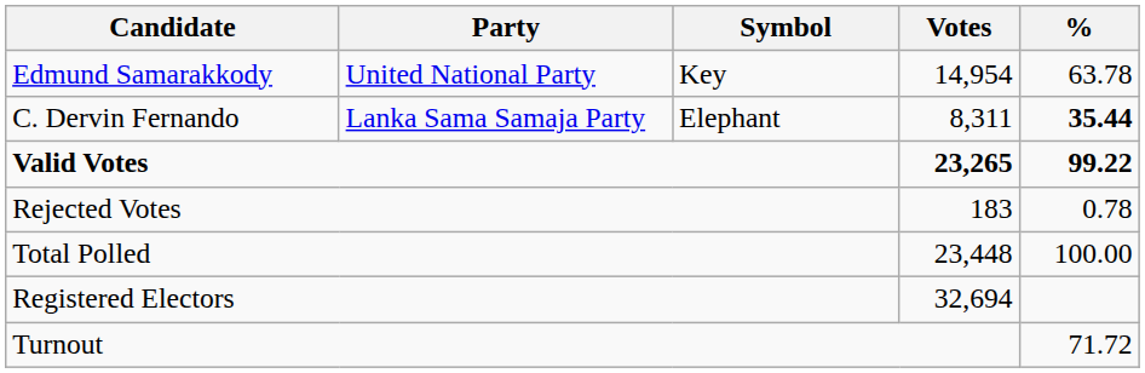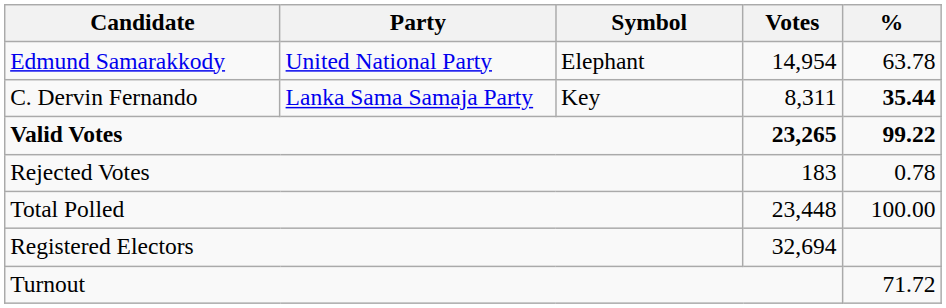Edmund Samarakkody | Symbol: Key -> Elephant
C. Dervin Fernando | Symbol: Elephant -> Key
